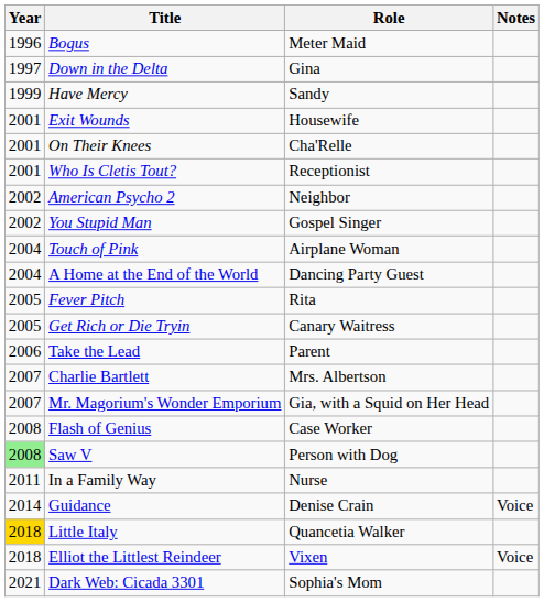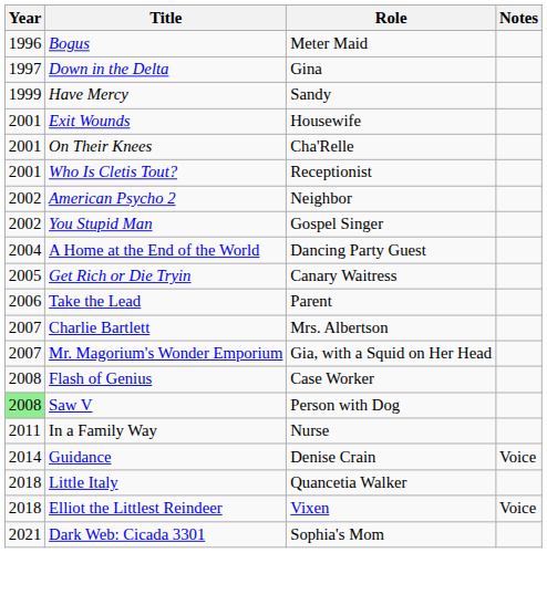- row: 2004 | Touch of Pink | Airplane Woman
- row: 2005 | Fever Pitch | Rita
Little Italy | Year: gold background -> no background
